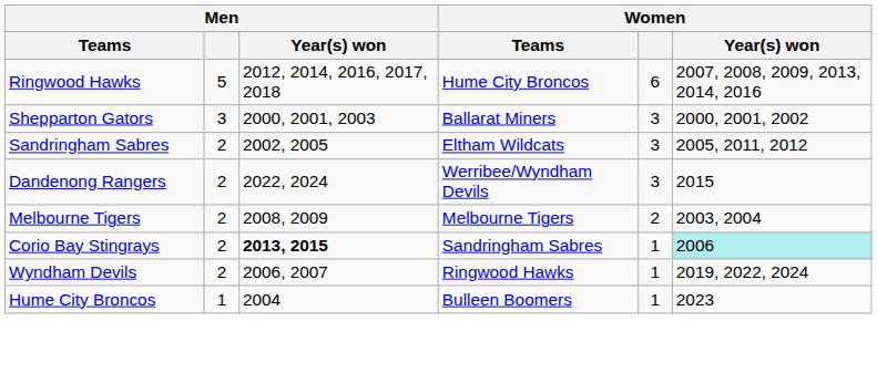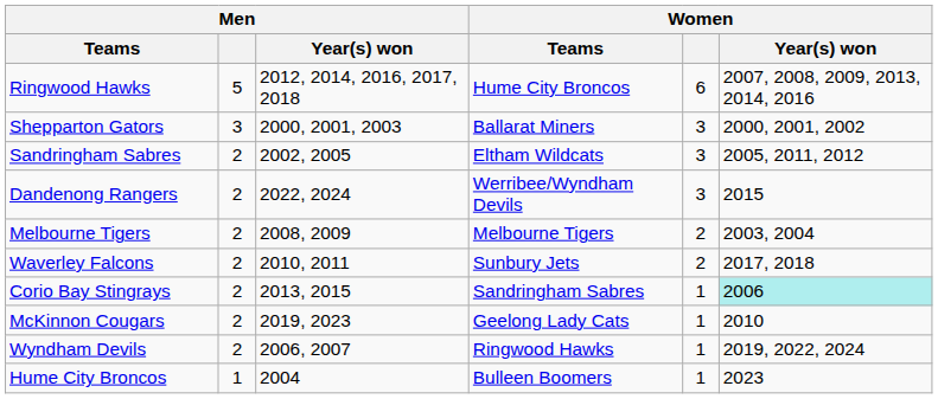+ row: Waverley Falcons | 2 | 2010, 2011 | Sunbury Jets | 2 | 2017, 2018
Corio Bay Stingrays | Men / Year(s) won: bold -> normal
+ row: McKinnon Cougars | 2 | 2019, 2023 | Geelong Lady Cats | 1 | 2010
